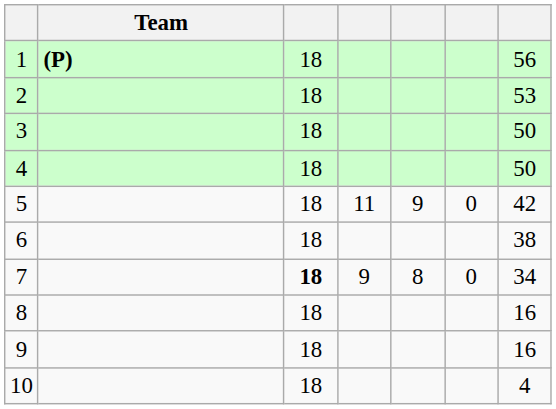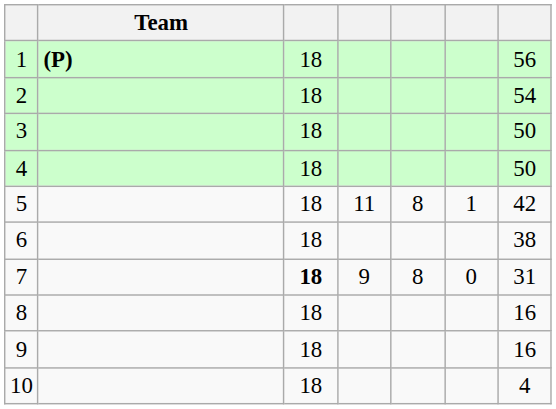2 | column 7: 53 -> 54
5 | column 5: 9 -> 8
5 | column 6: 0 -> 1
7 | column 7: 34 -> 31
